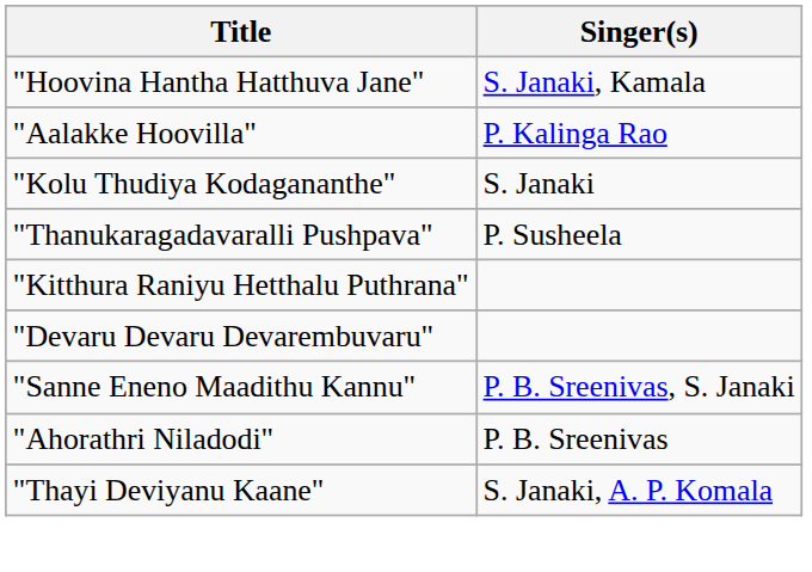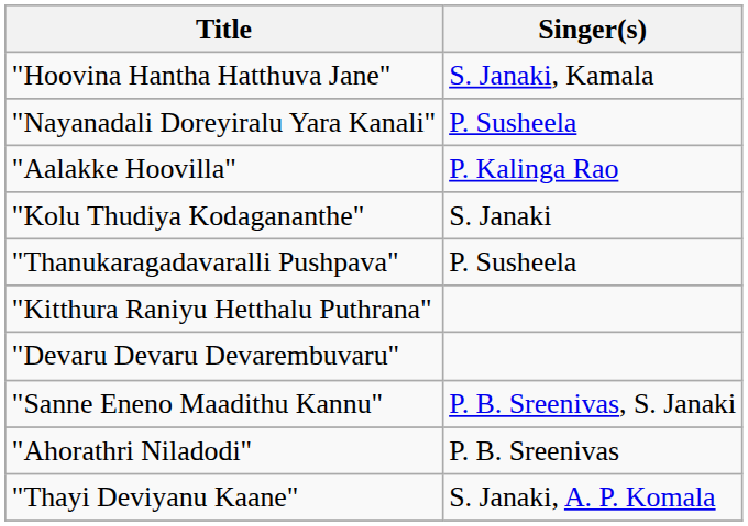+ row: "Nayanadali Doreyiralu Yara Kanali" | P. Susheela
